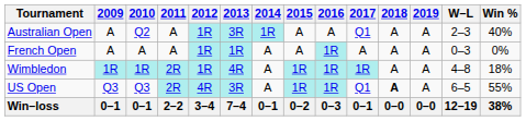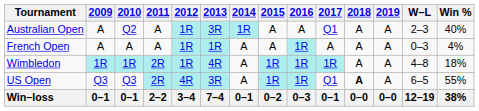French Open | Win %: 0% -> 4%
